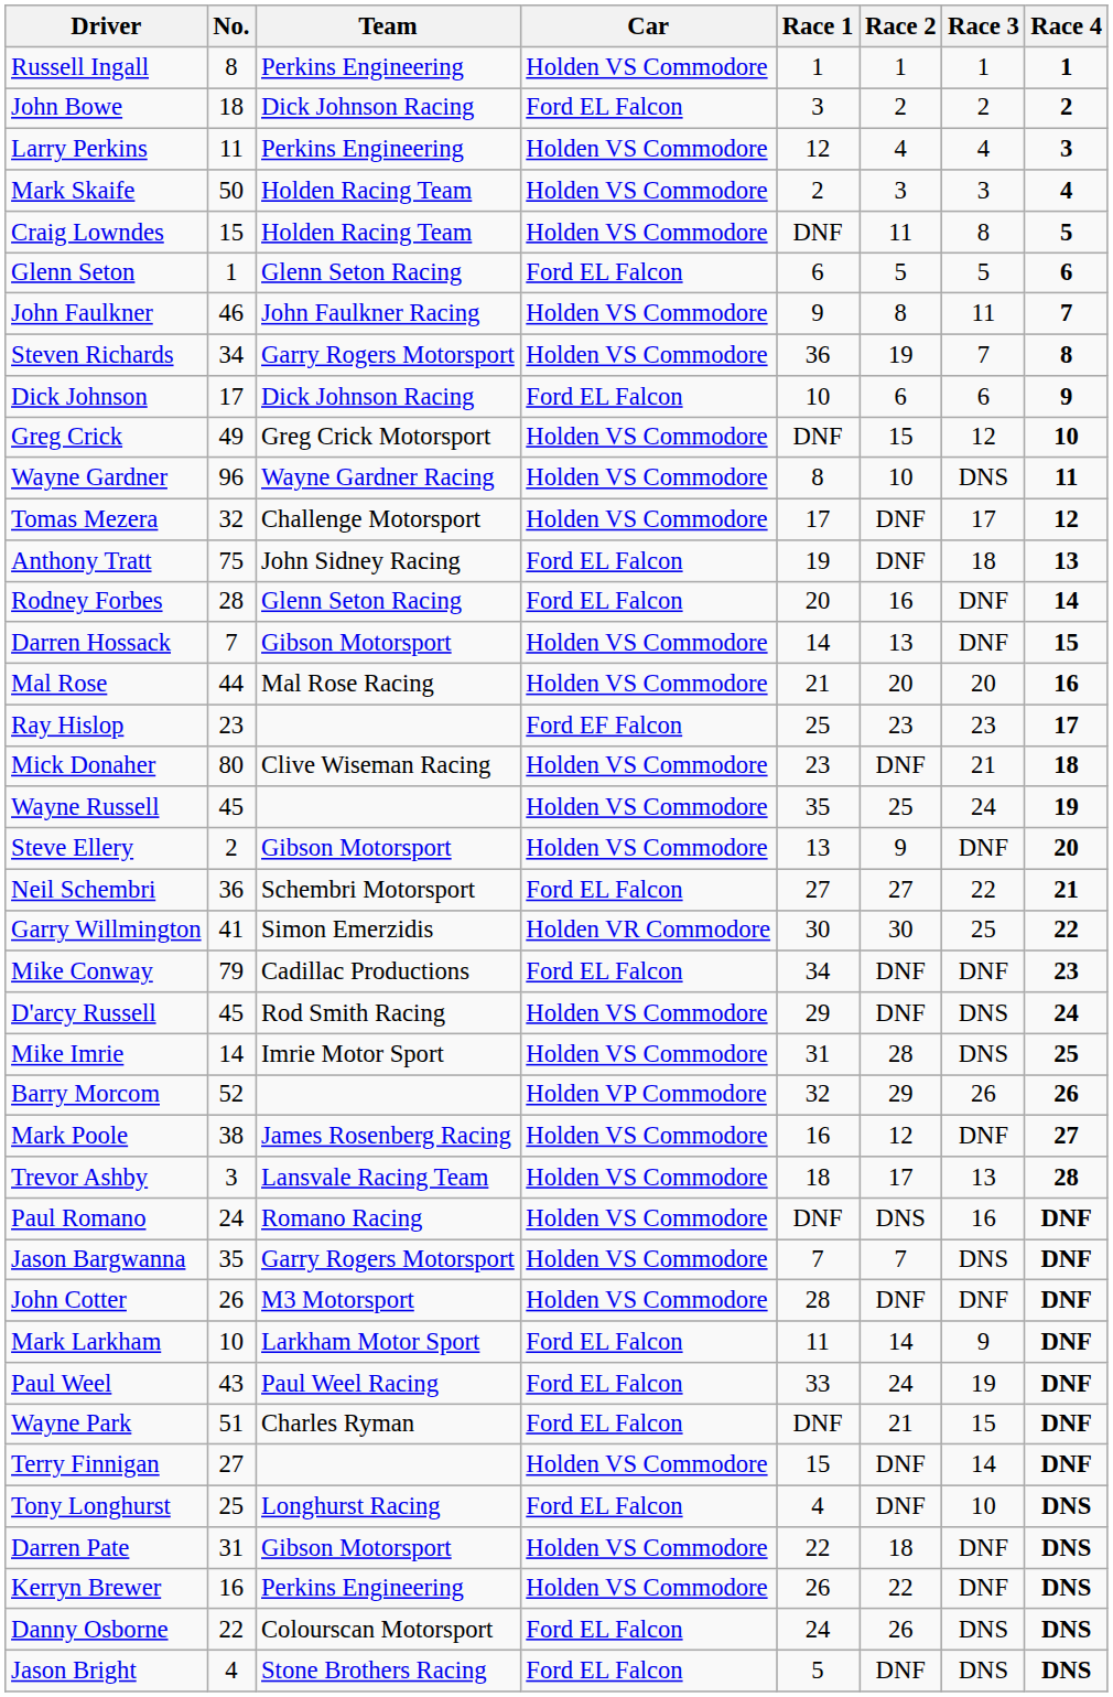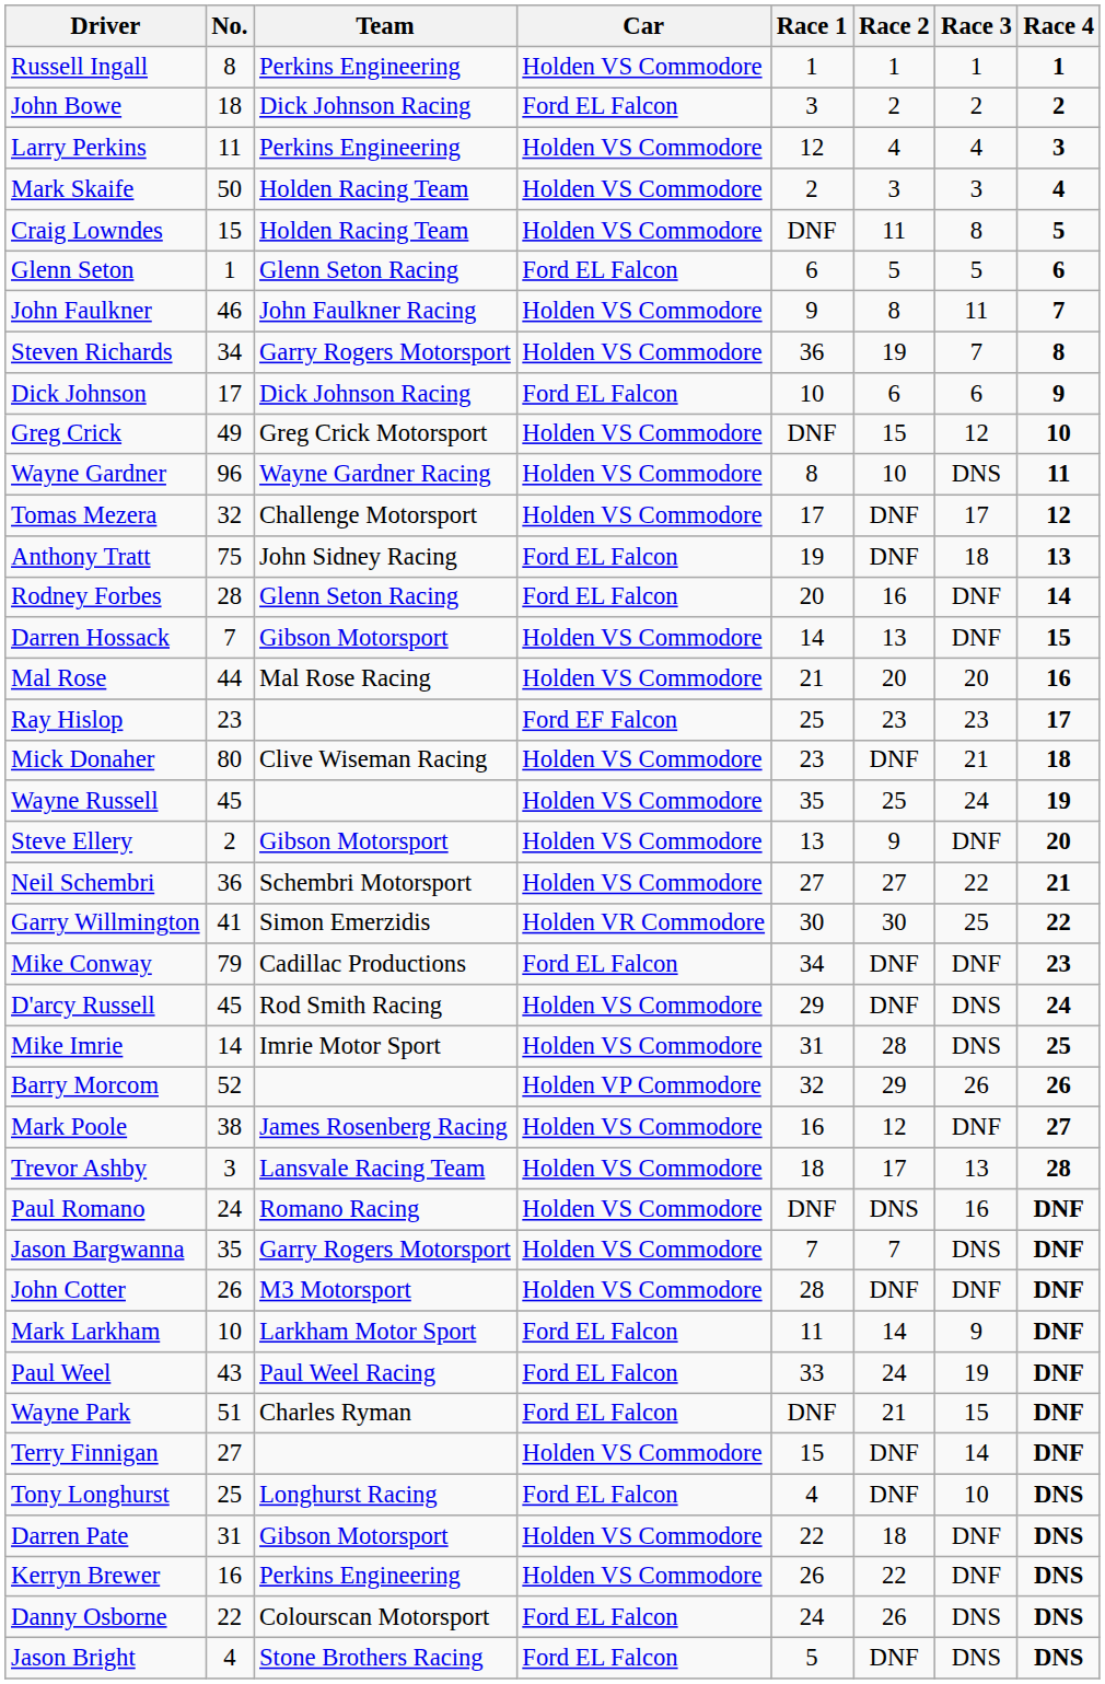Neil Schembri | Car: Ford EL Falcon -> Holden VS Commodore
